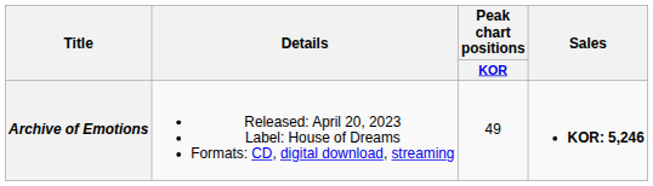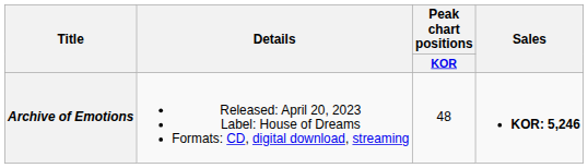Archive of Emotions | Peak chart positions / KOR: 49 -> 48
